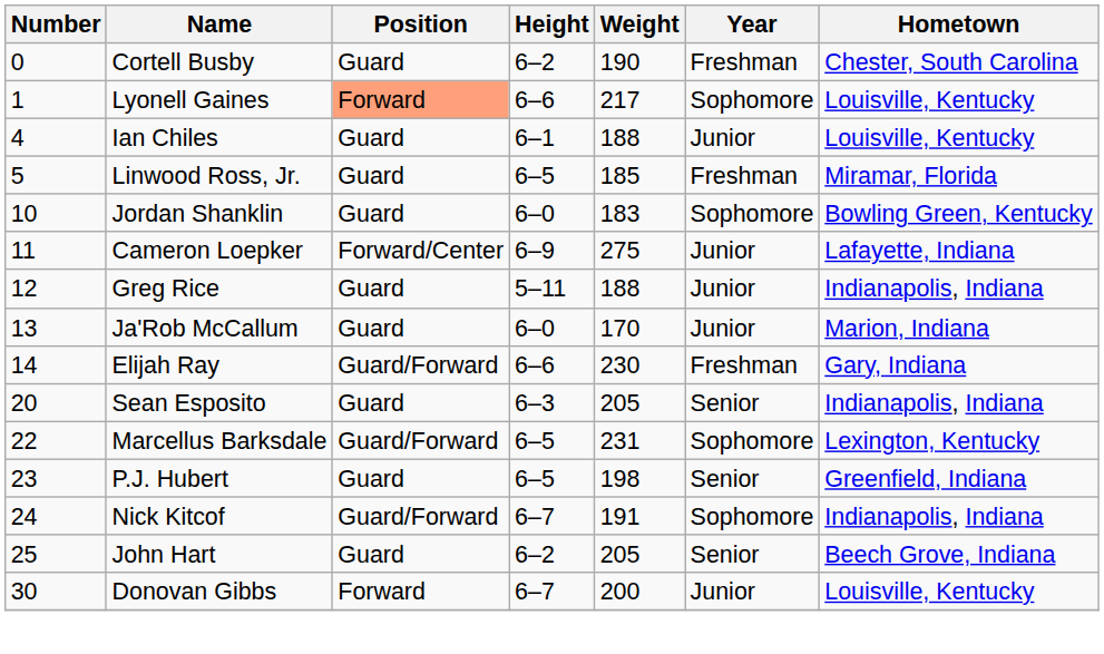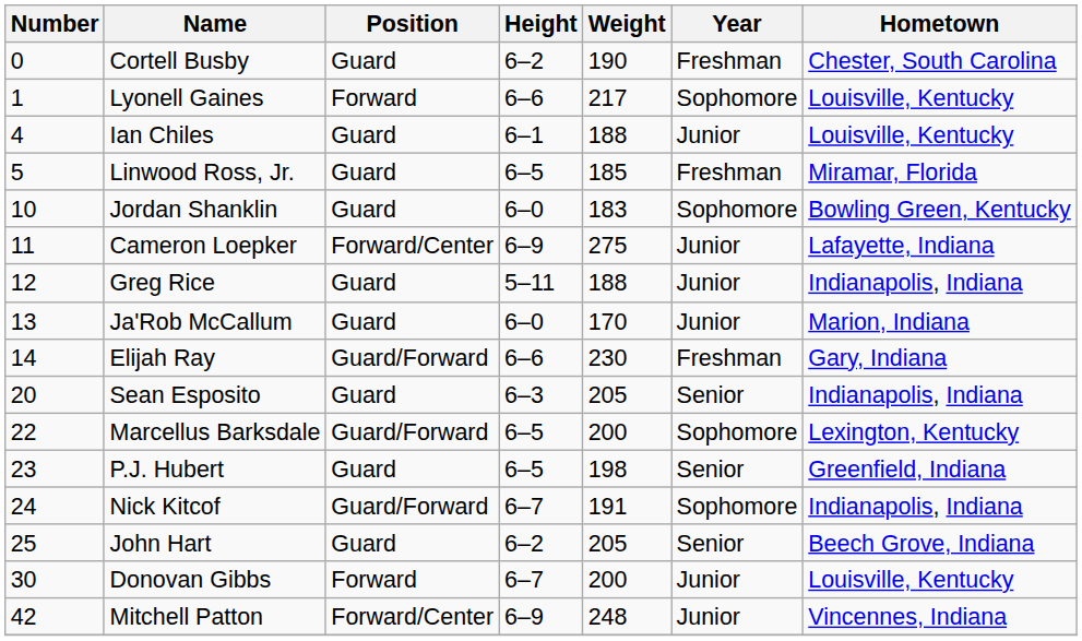Lyonell Gaines | Position: lightsalmon background -> no background
Marcellus Barksdale | Weight: 231 -> 200
+ row: 42 | Mitchell Patton | Forward/Center | 6–9 | 248 | Junior | Vincennes, Indiana
